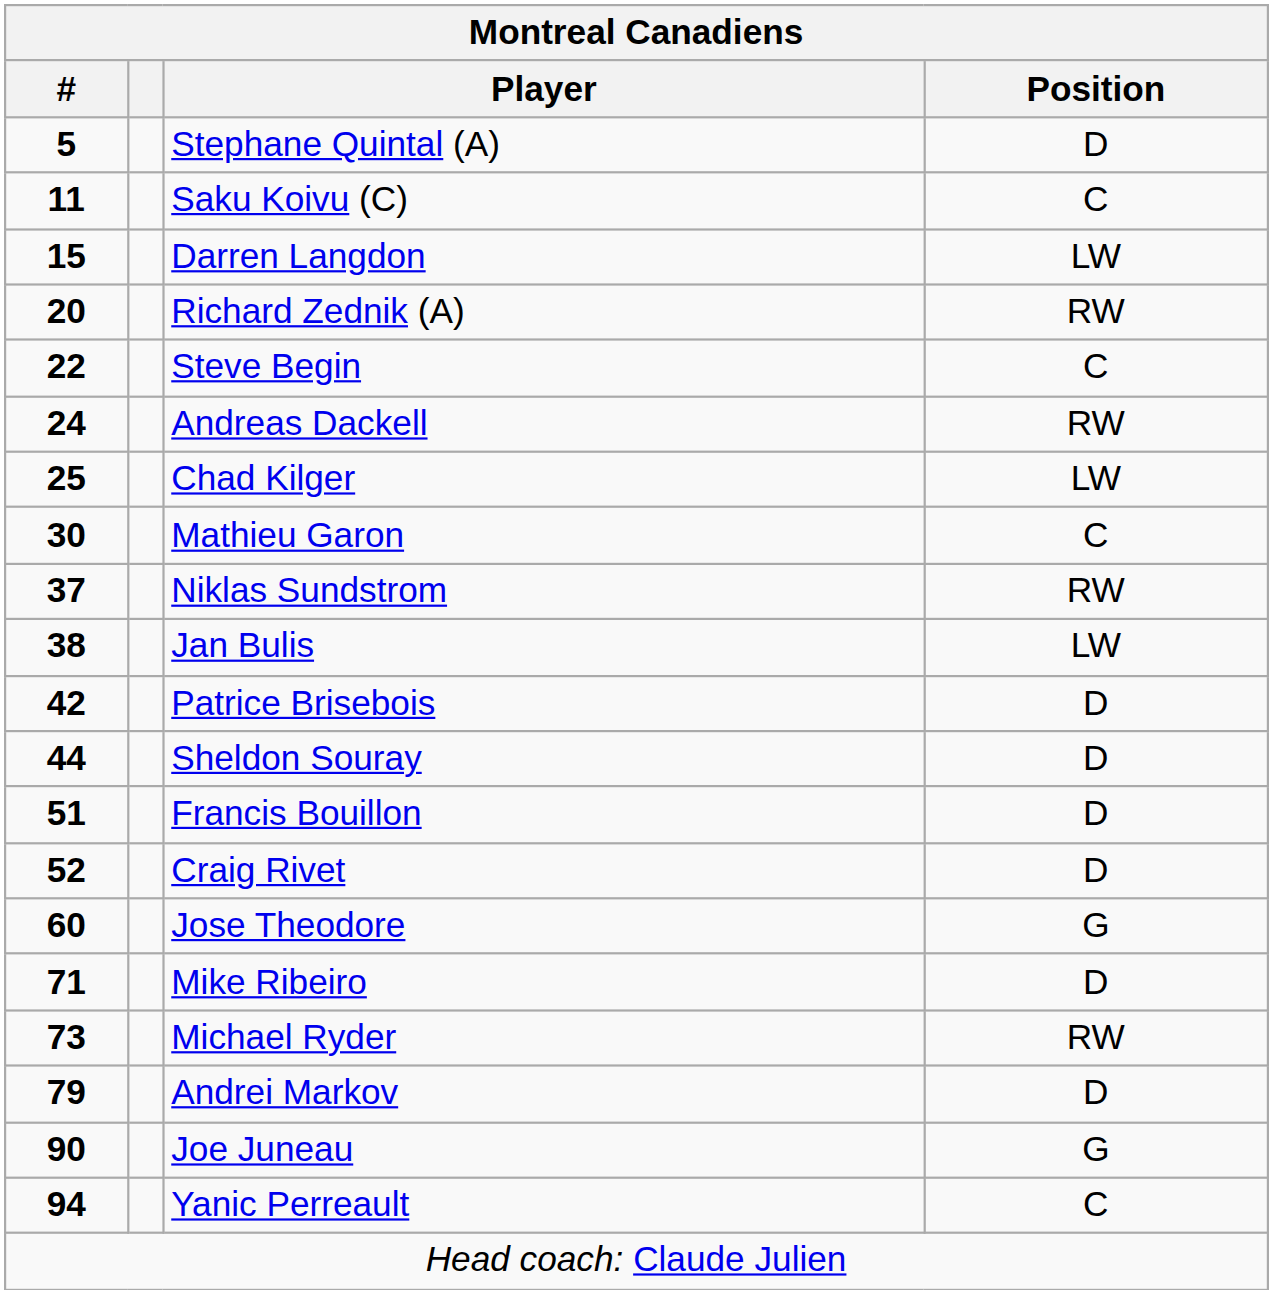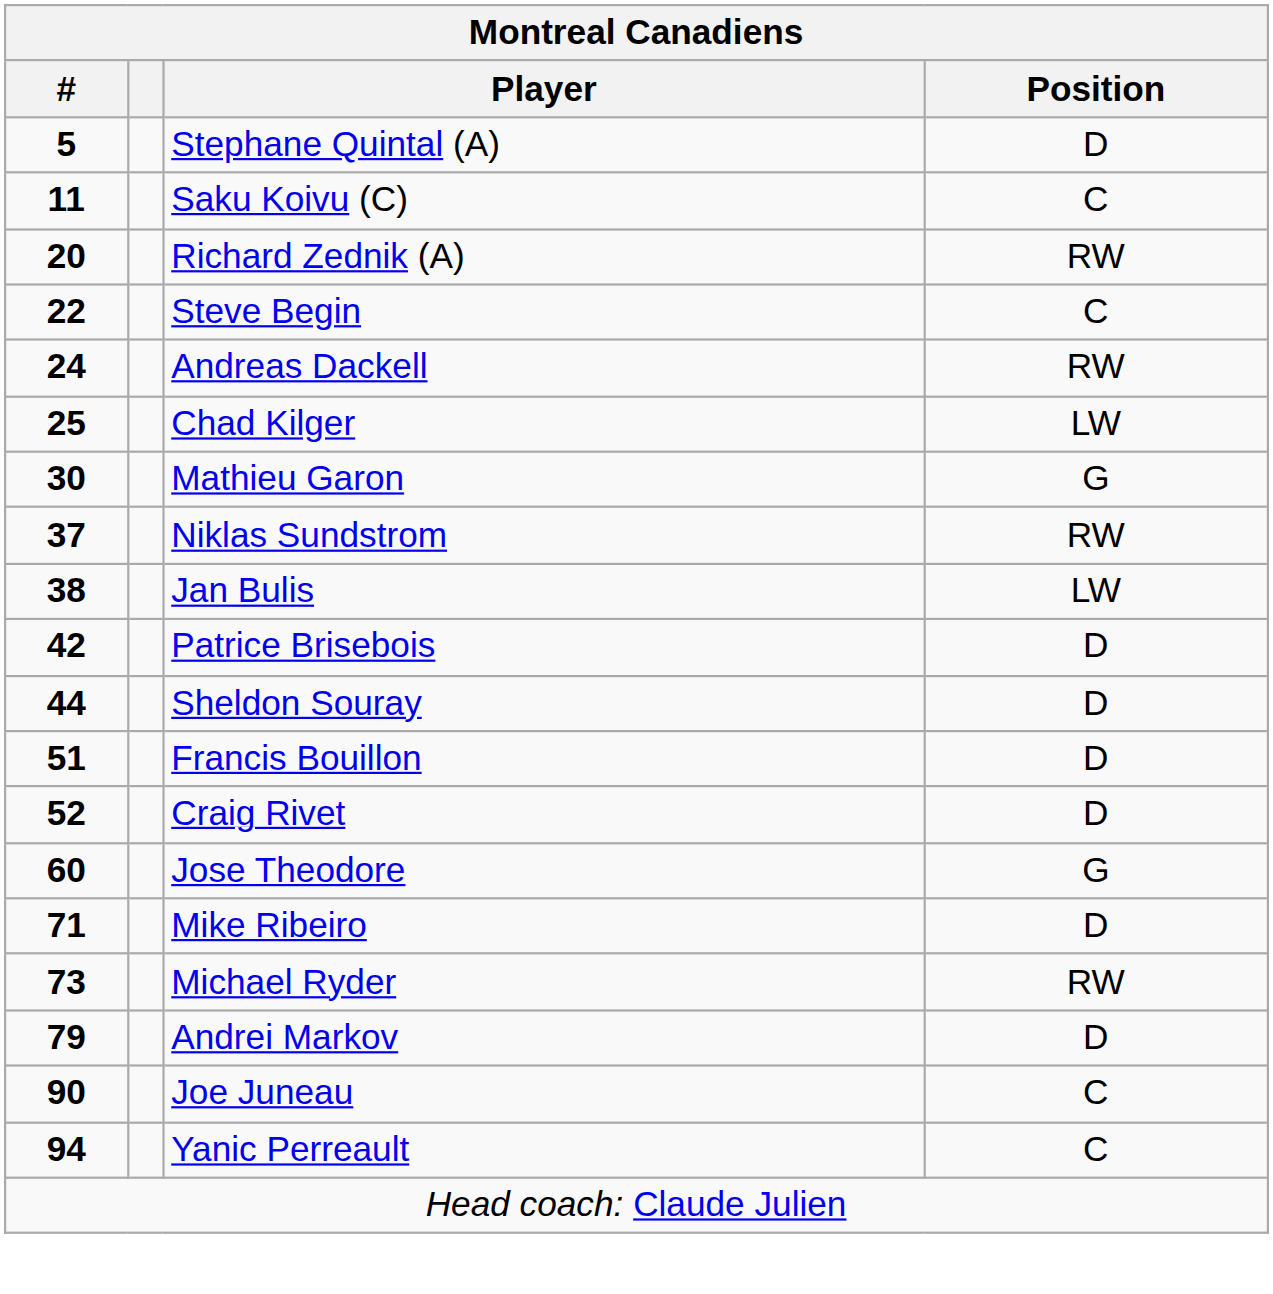- row: 15 | Darren Langdon | LW
Mathieu Garon | Position: C -> G
Joe Juneau | Position: G -> C
